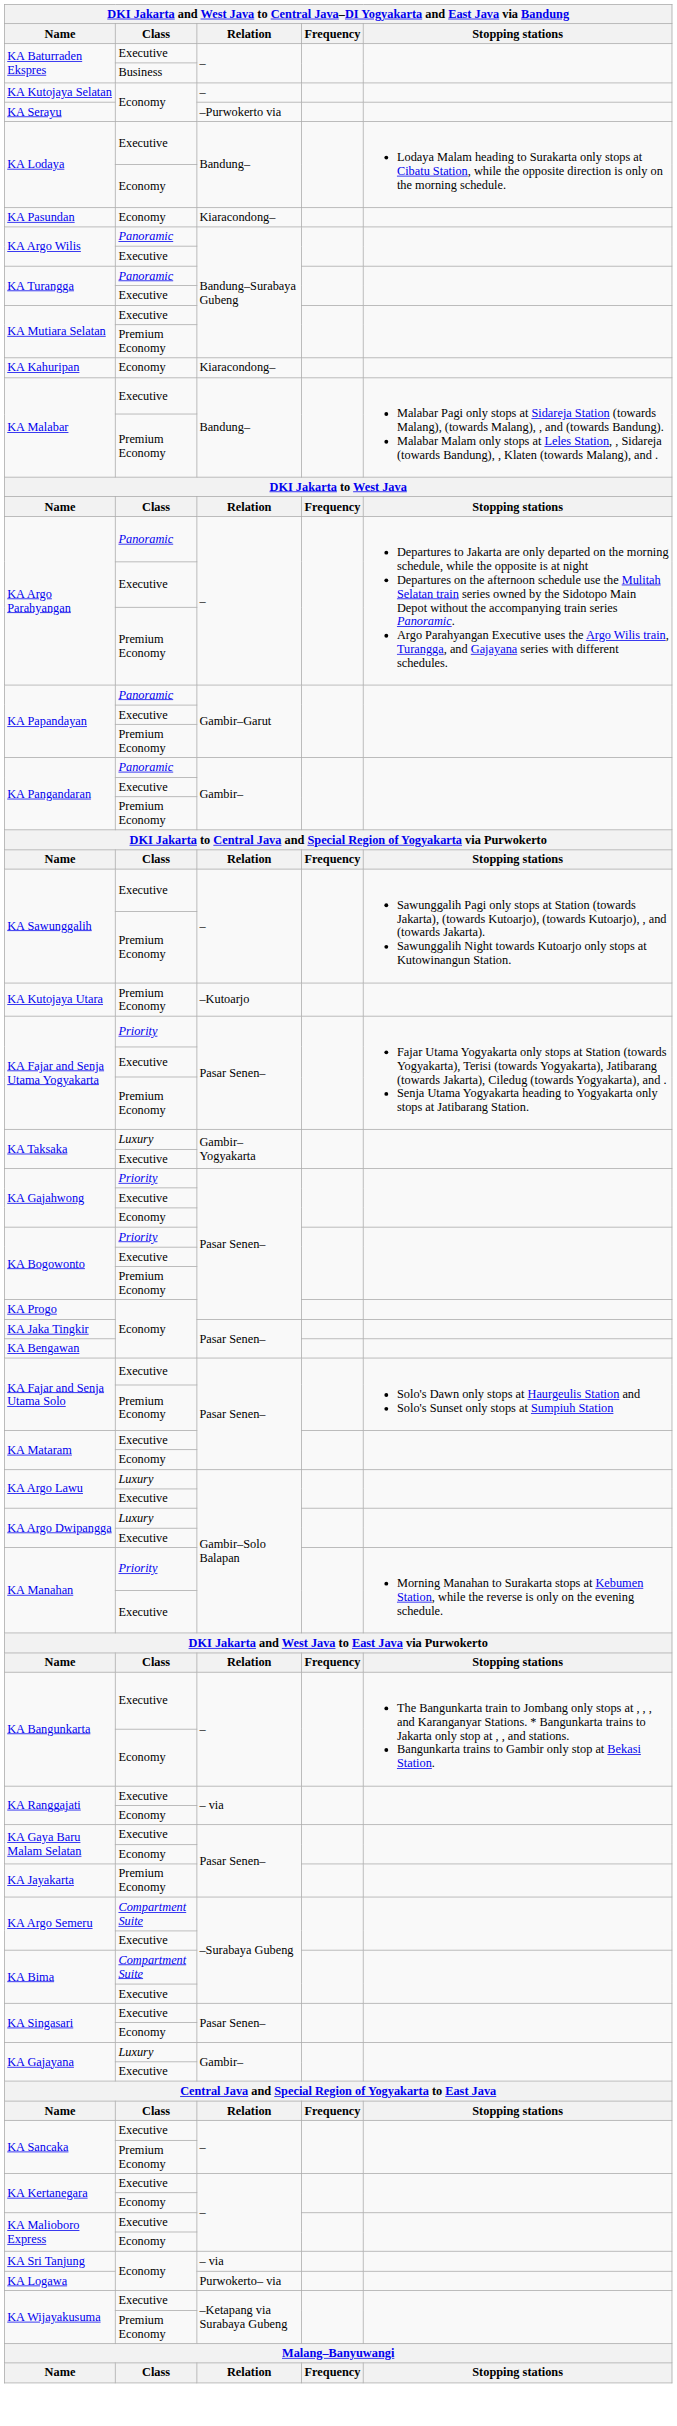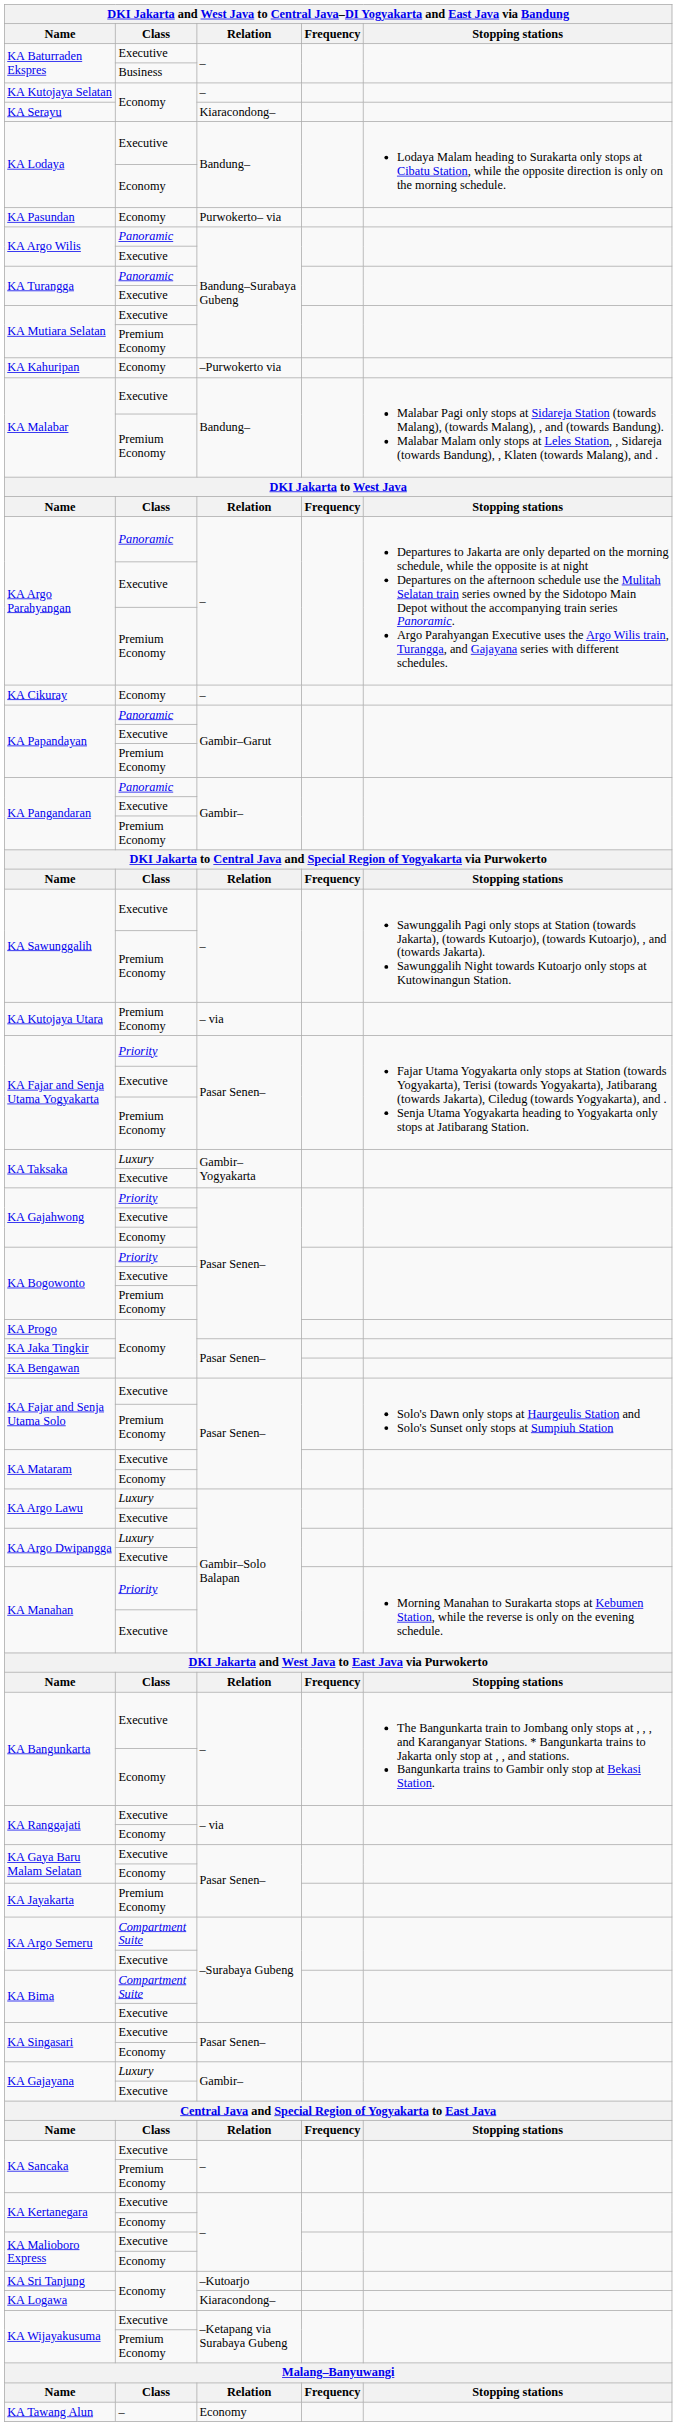KA Serayu | Relation: –Purwokerto via -> Kiaracondong–
KA Pasundan | Relation: Kiaracondong– -> Purwokerto– via
KA Kahuripan | Relation: Kiaracondong– -> –Purwokerto via
+ row: KA Cikuray | Economy | –
KA Kutojaya Utara | Relation: –Kutoarjo -> – via
KA Sri Tanjung | Relation: – via -> –Kutoarjo
KA Logawa | Relation: Purwokerto– via -> Kiaracondong–
+ row: KA Tawang Alun | – | Economy
